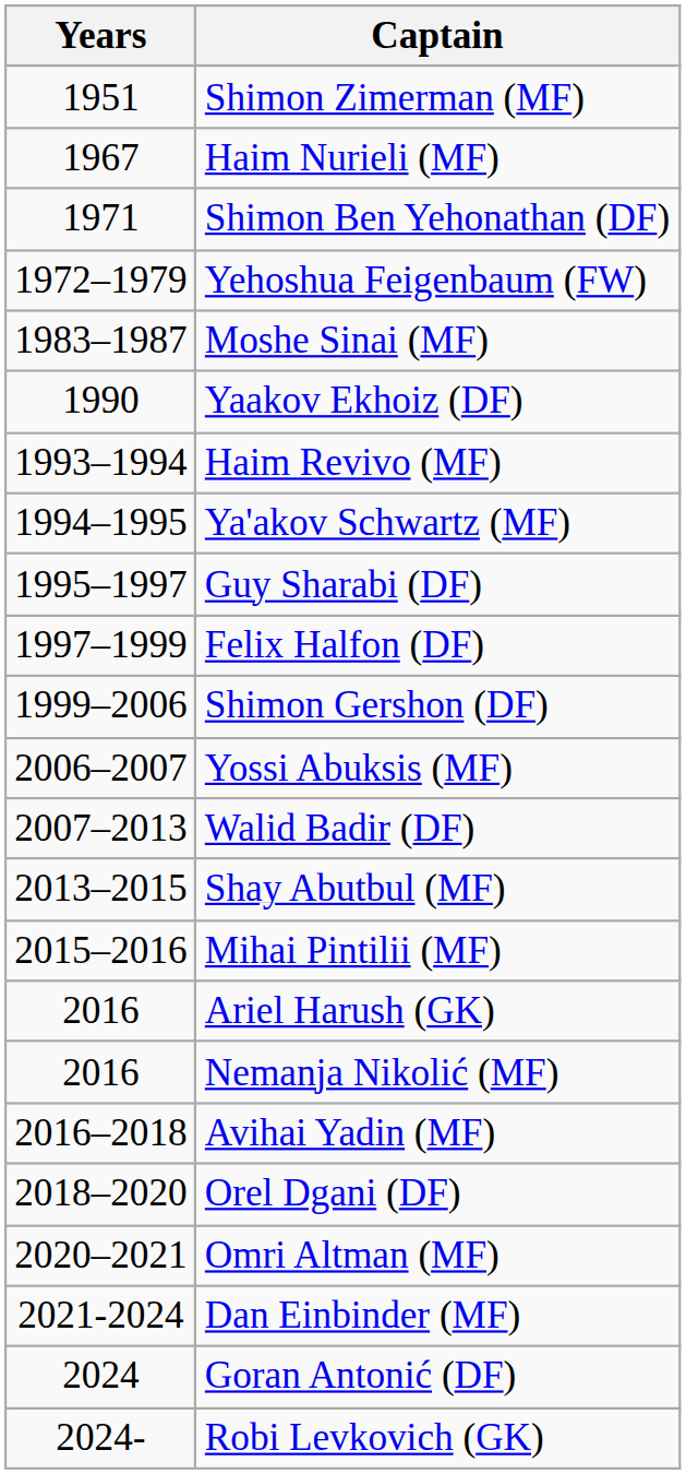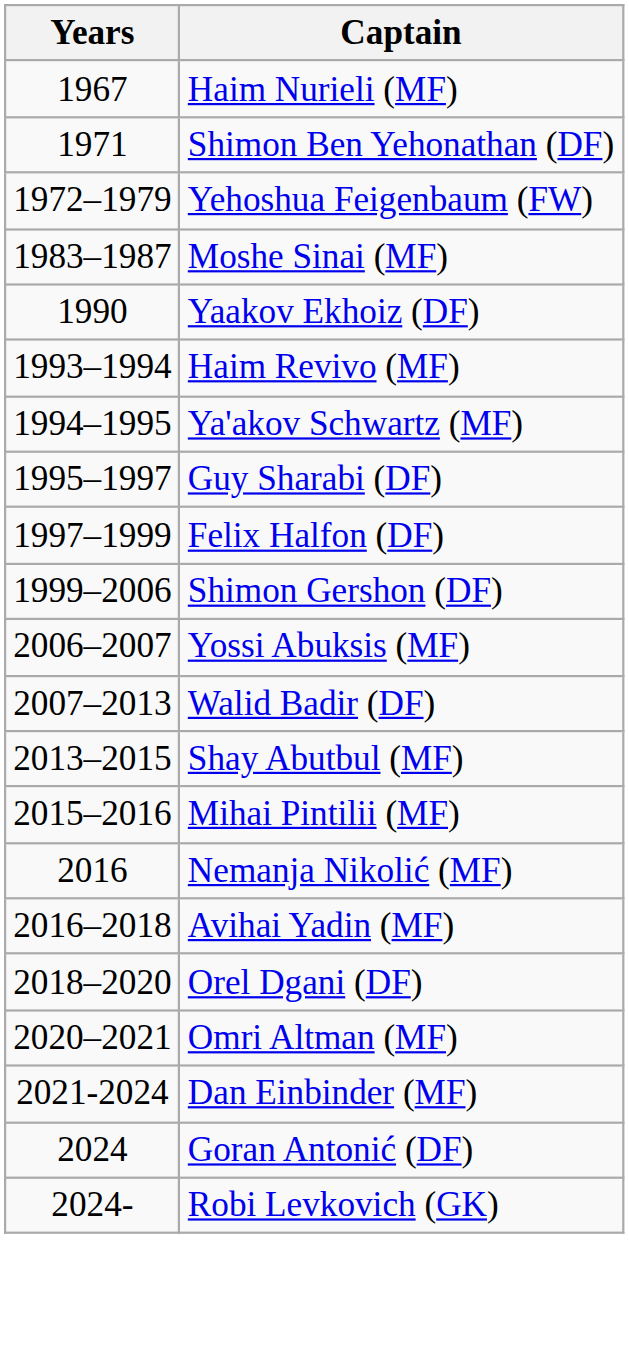- row: 1951 | Shimon Zimerman (MF)
- row: 2016 | Ariel Harush (GK)
